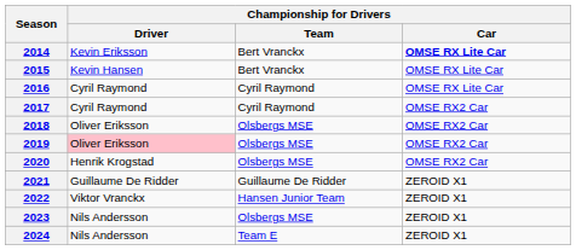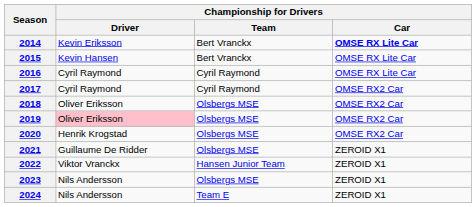2021 | Championship for Drivers / Team: Guillaume De Ridder -> Olsbergs MSE
